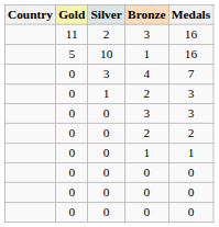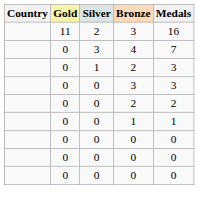- row: 5 | 10 | 1 | 16
